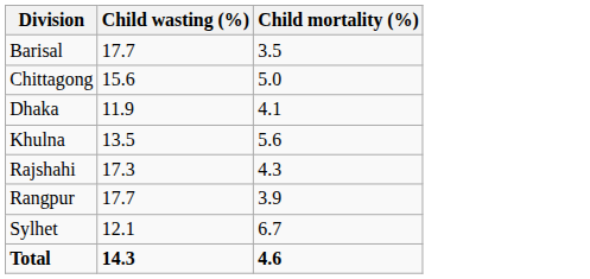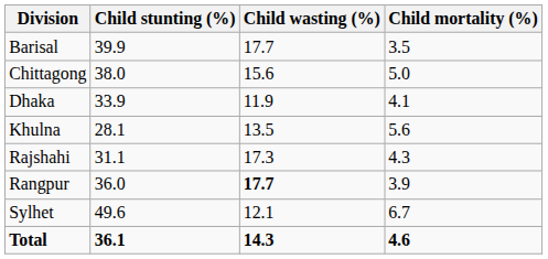+ column: Child stunting (%) | 39.9 | 38.0 | 33.9 | 28.1 | 31.1 | 36.0 | 49.6 | 36.1
Rangpur | Child wasting (%): normal -> bold
